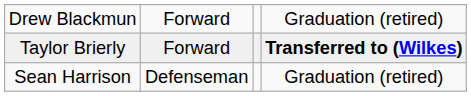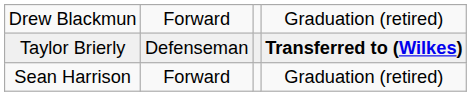Taylor Brierly | column 2: Forward -> Defenseman
Sean Harrison | column 2: Defenseman -> Forward
